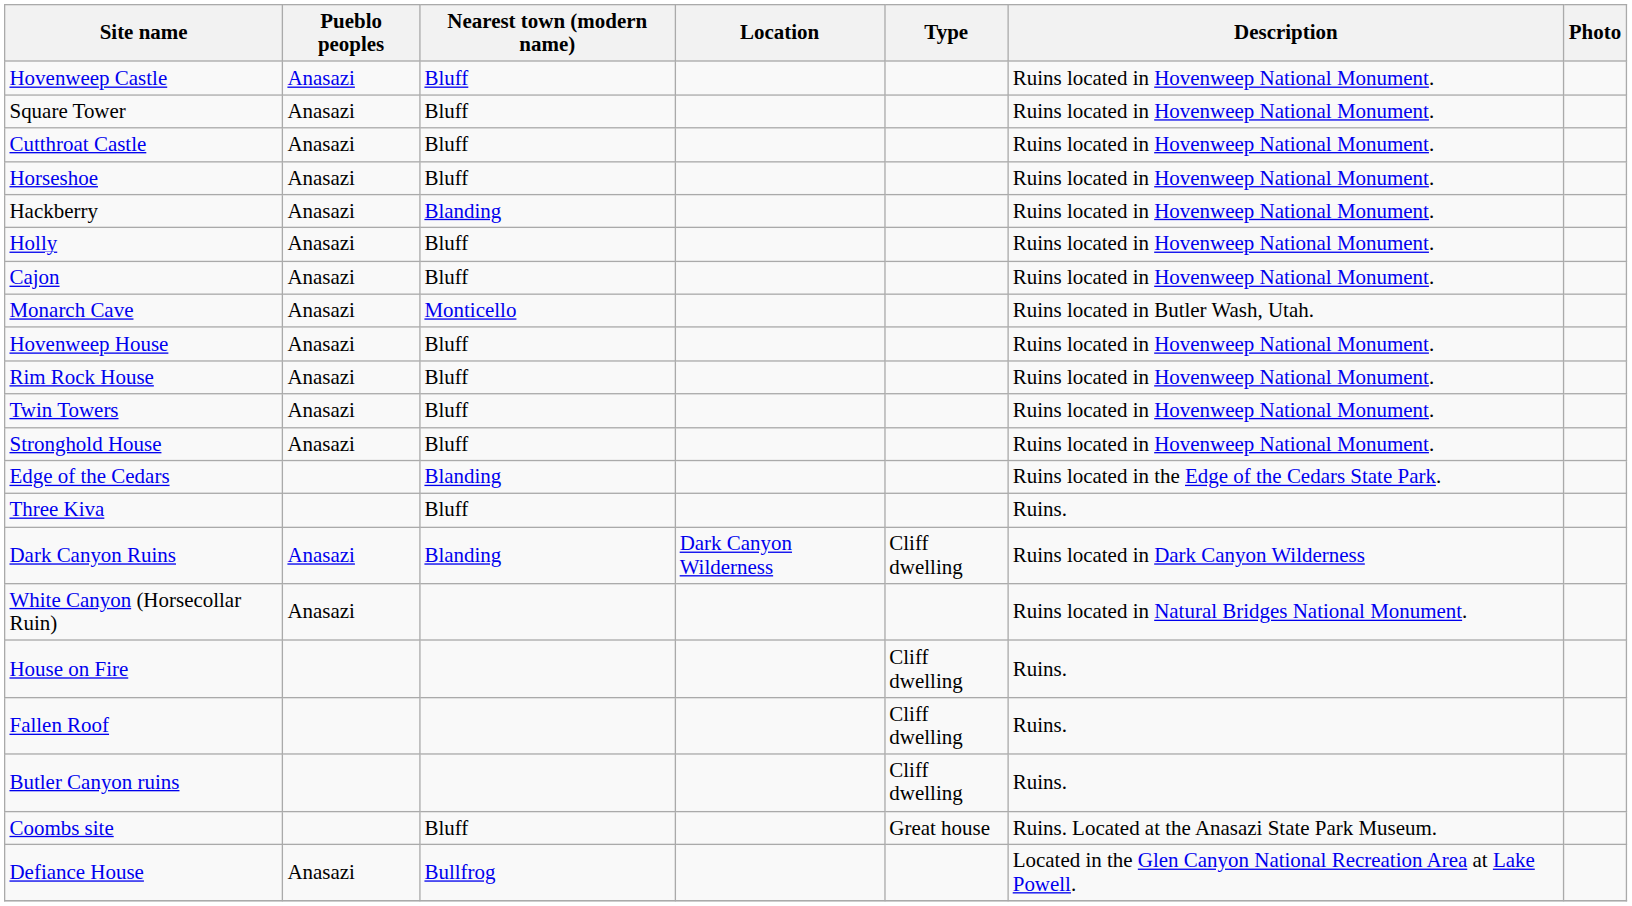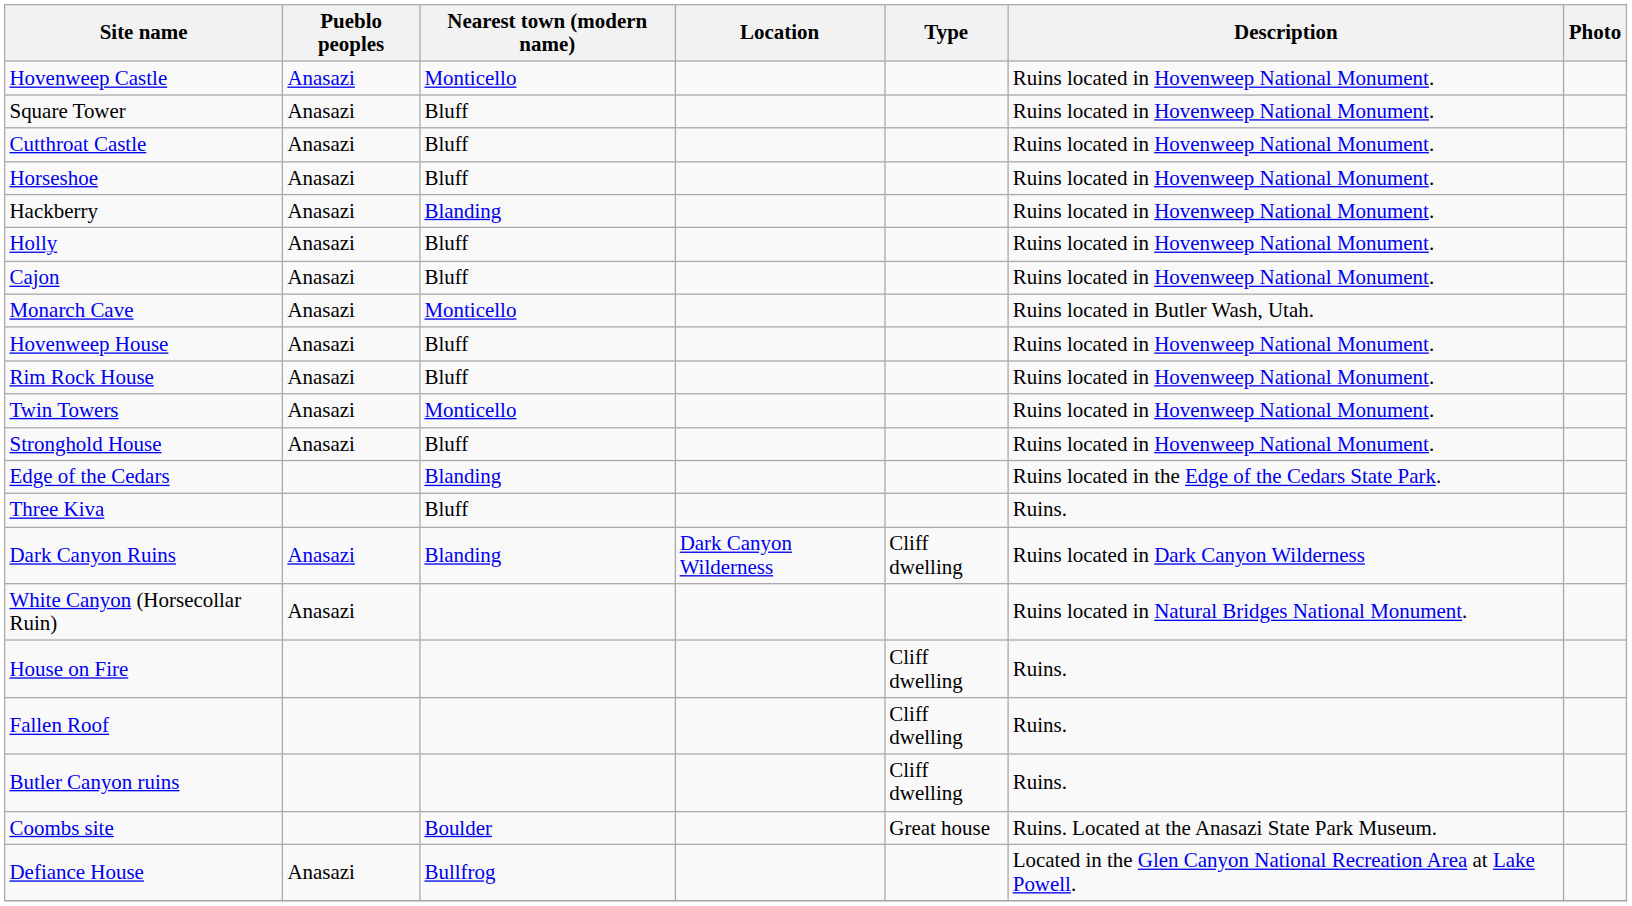Hovenweep Castle | Nearest town (modern name): Bluff -> Monticello
Twin Towers | Nearest town (modern name): Bluff -> Monticello
Coombs site | Nearest town (modern name): Bluff -> Boulder
